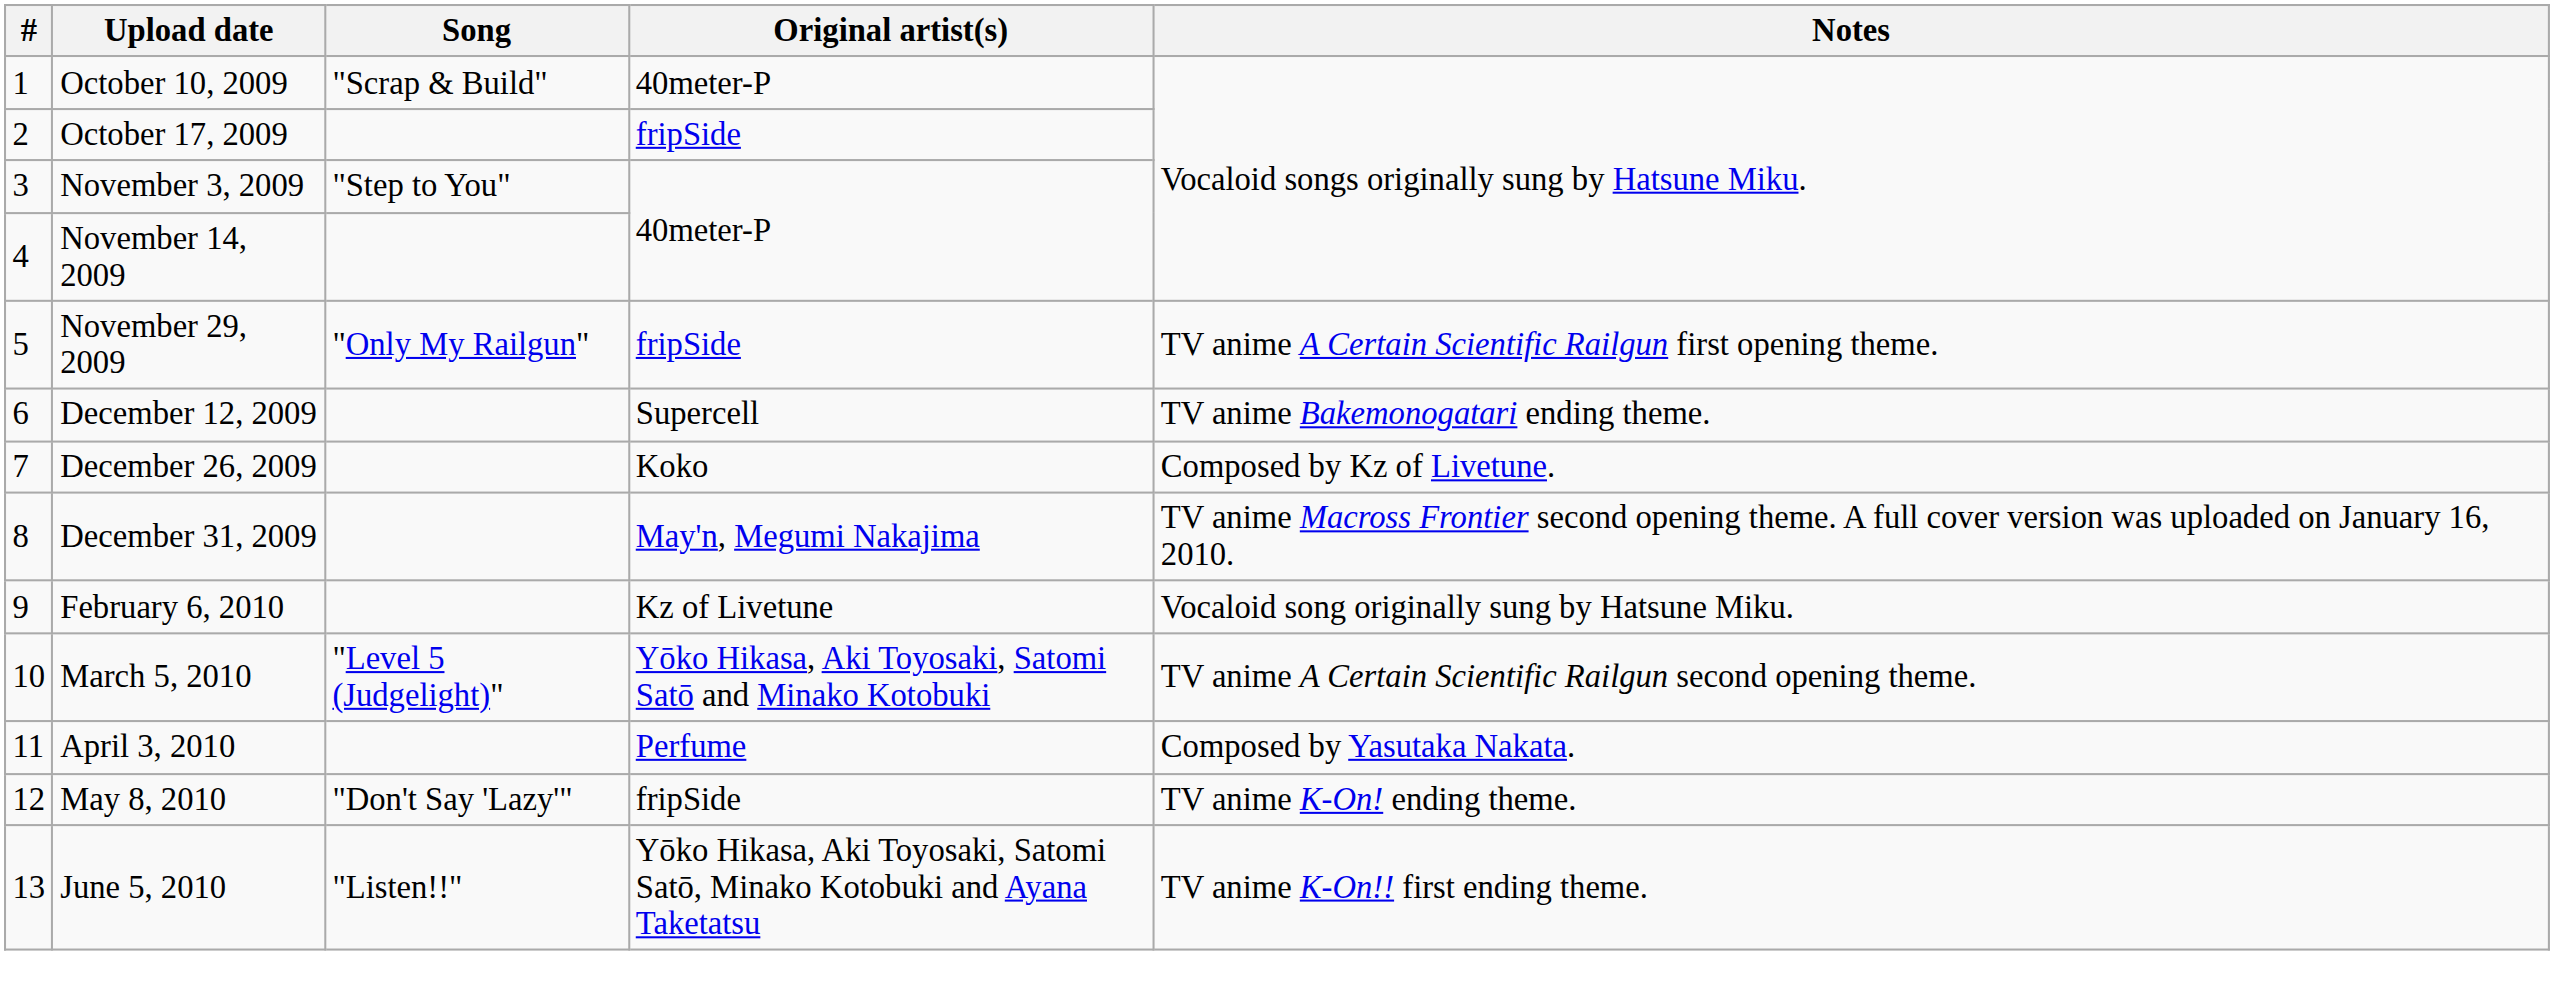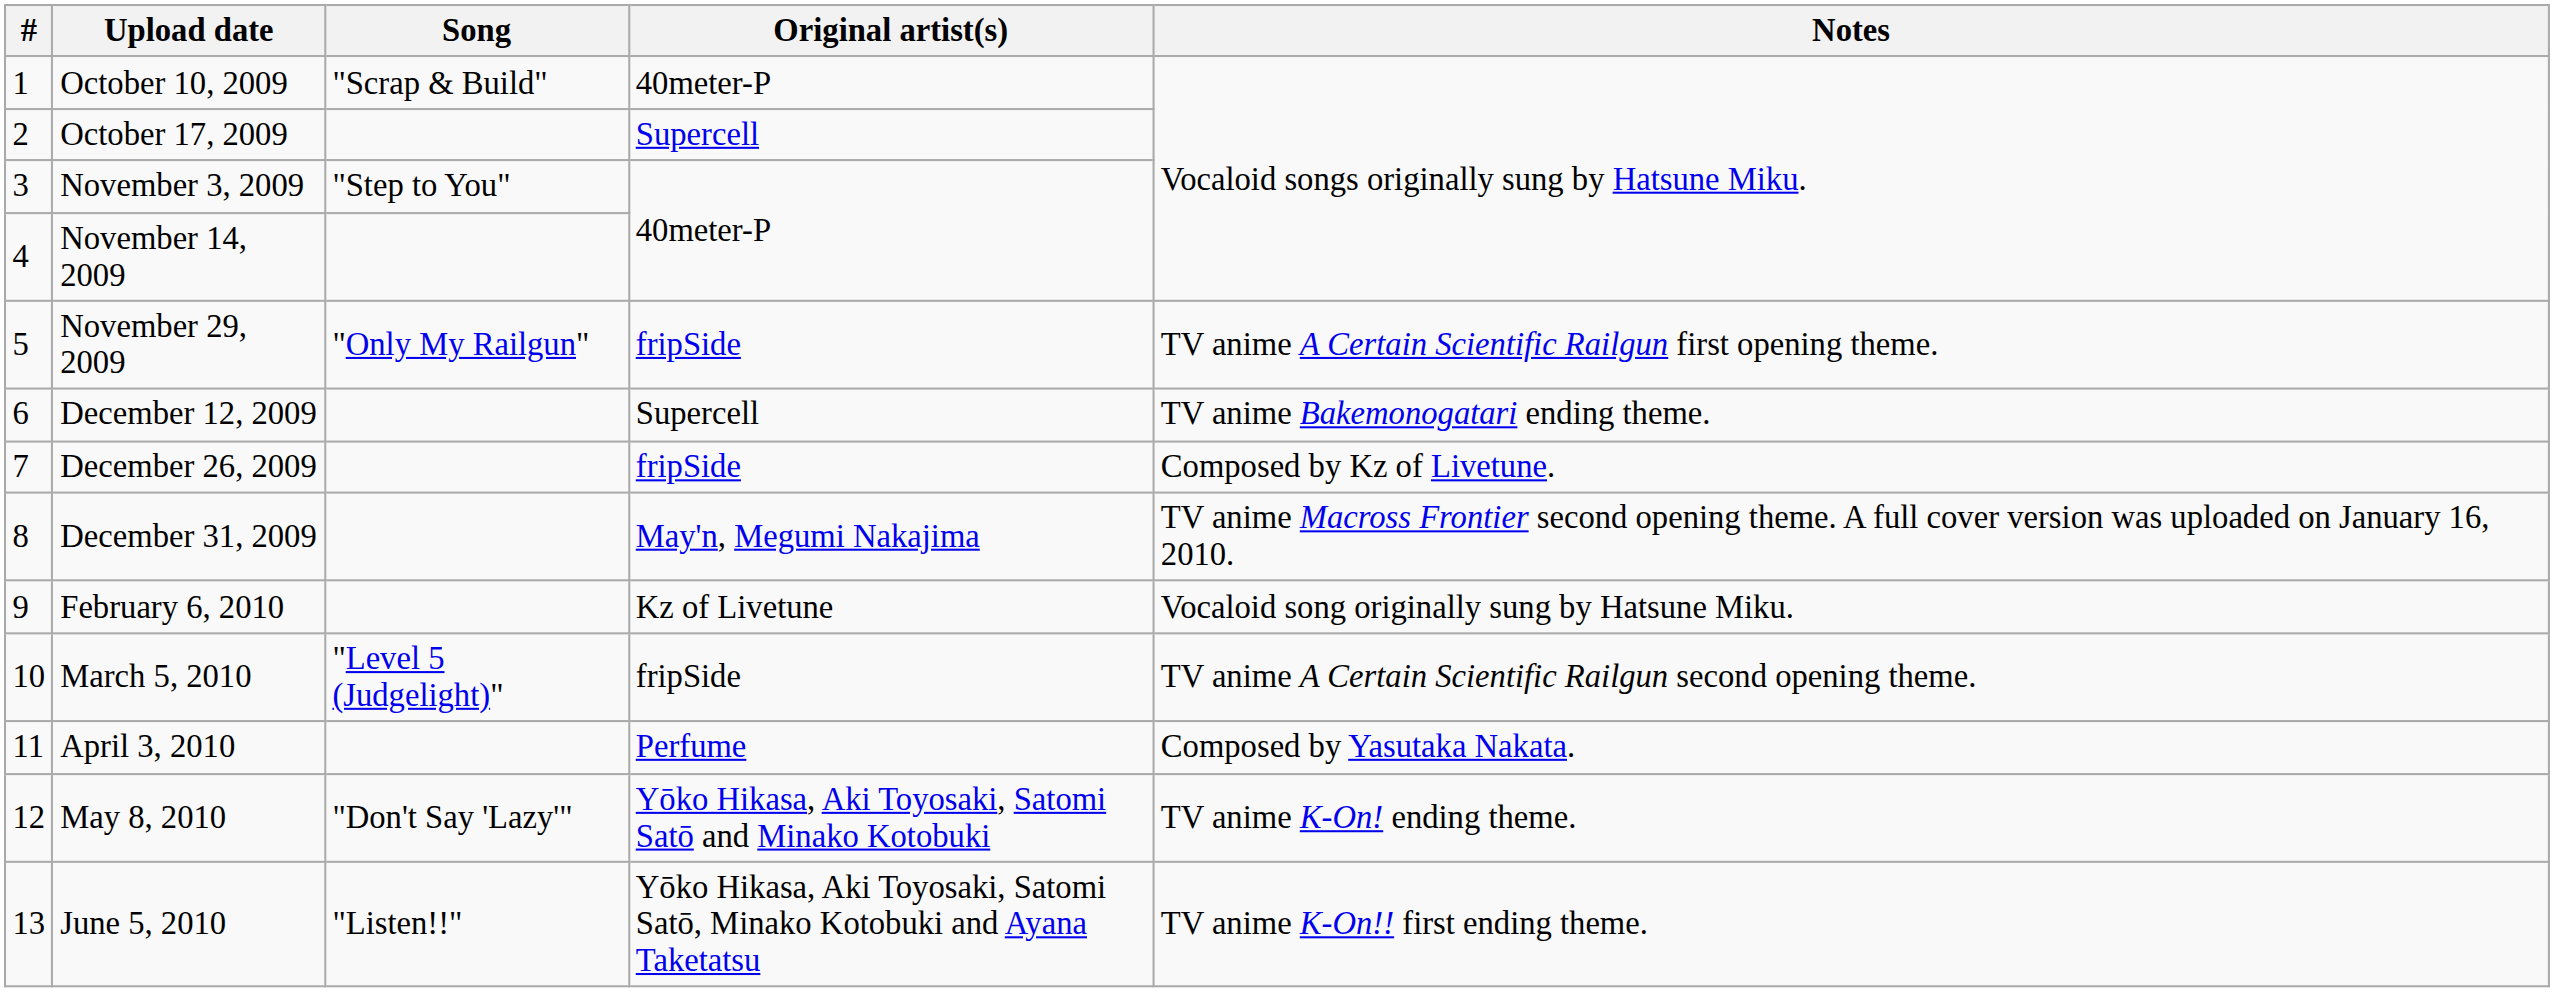October 17, 2009 | Original artist(s): fripSide -> Supercell
December 26, 2009 | Original artist(s): Koko -> fripSide
March 5, 2010 | Original artist(s): Yōko Hikasa, Aki Toyosaki, Satomi Satō and Minako Kotobuki -> fripSide
May 8, 2010 | Original artist(s): fripSide -> Yōko Hikasa, Aki Toyosaki, Satomi Satō and Minako Kotobuki
